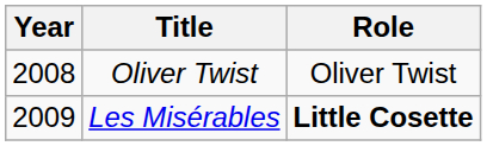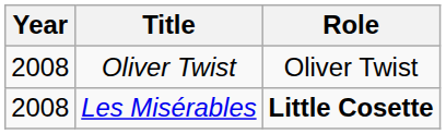Les Misérables | Year: 2009 -> 2008
